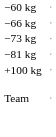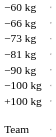+ row: −90 kg
+ row: −100 kg
